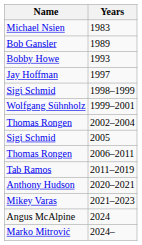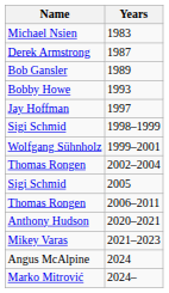+ row: Derek Armstrong | 1987
- row: Tab Ramos | 2011–2019
